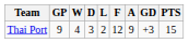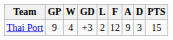columns swapped: D <-> GD
